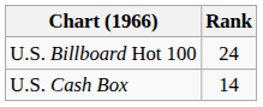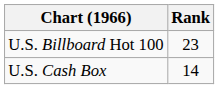U.S. Billboard Hot 100 | Rank: 24 -> 23
